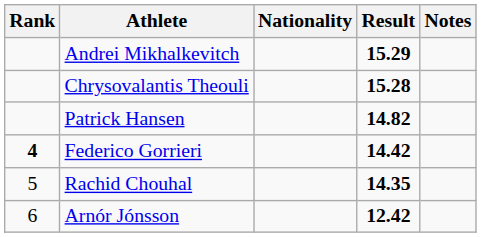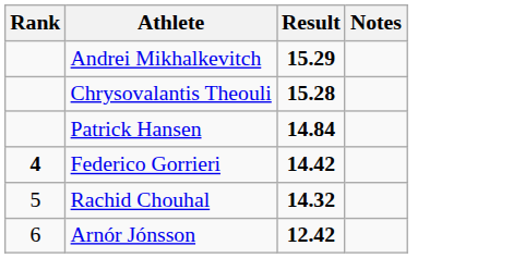- column: Nationality
Patrick Hansen | Result: 14.82 -> 14.84
Rachid Chouhal | Result: 14.35 -> 14.32
